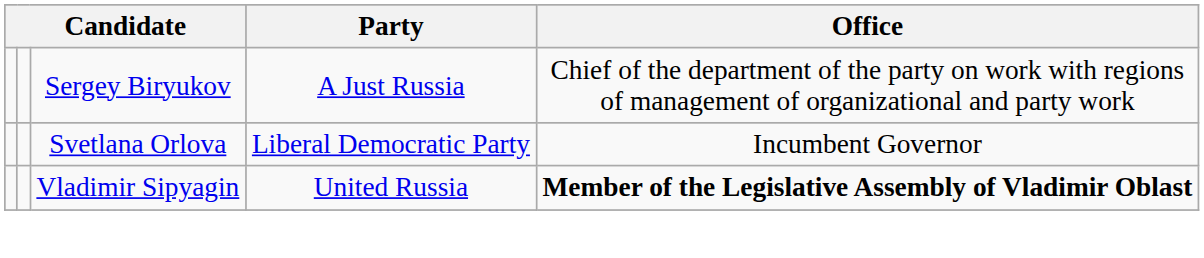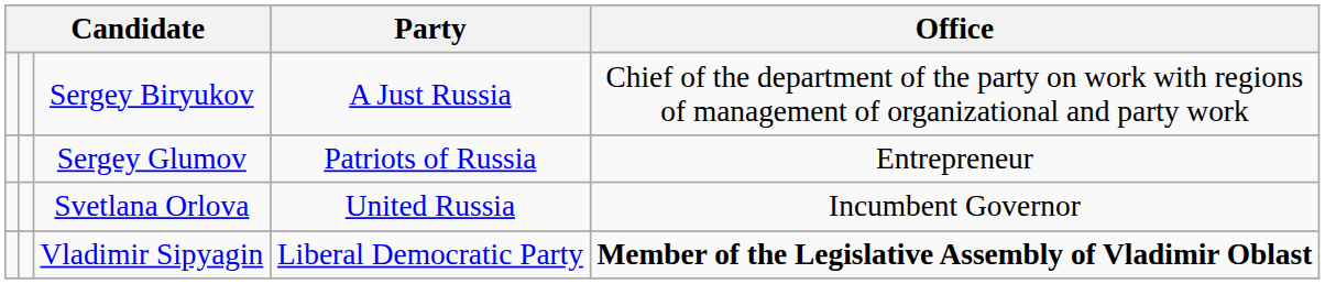+ row: Sergey Glumov | Patriots of Russia | Entrepreneur
Svetlana Orlova | Party: Liberal Democratic Party -> United Russia
Vladimir Sipyagin | Party: United Russia -> Liberal Democratic Party
